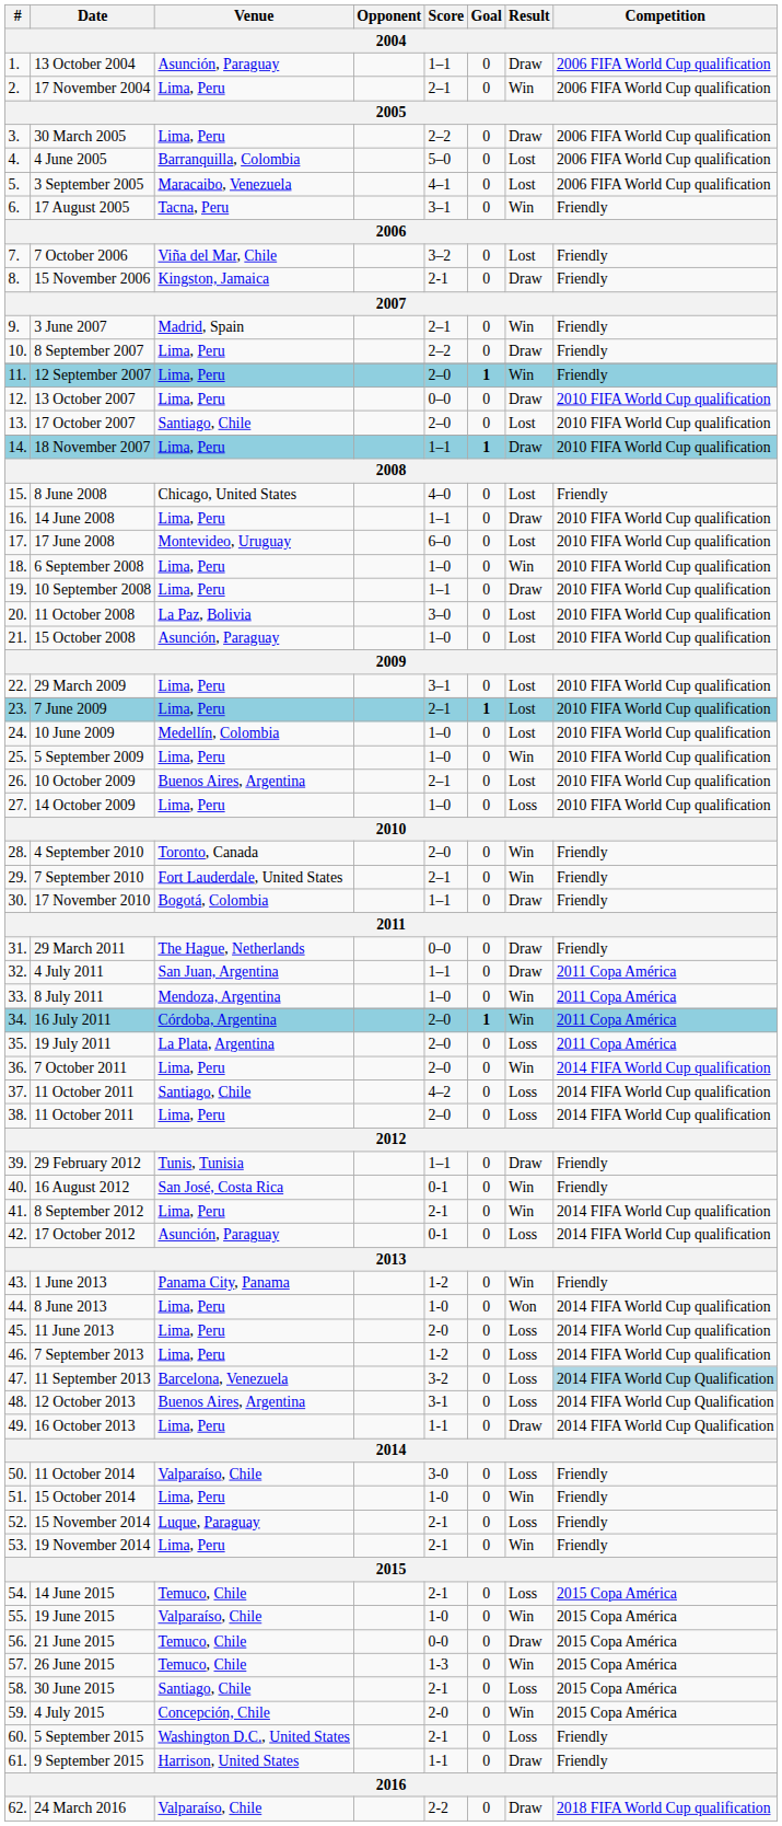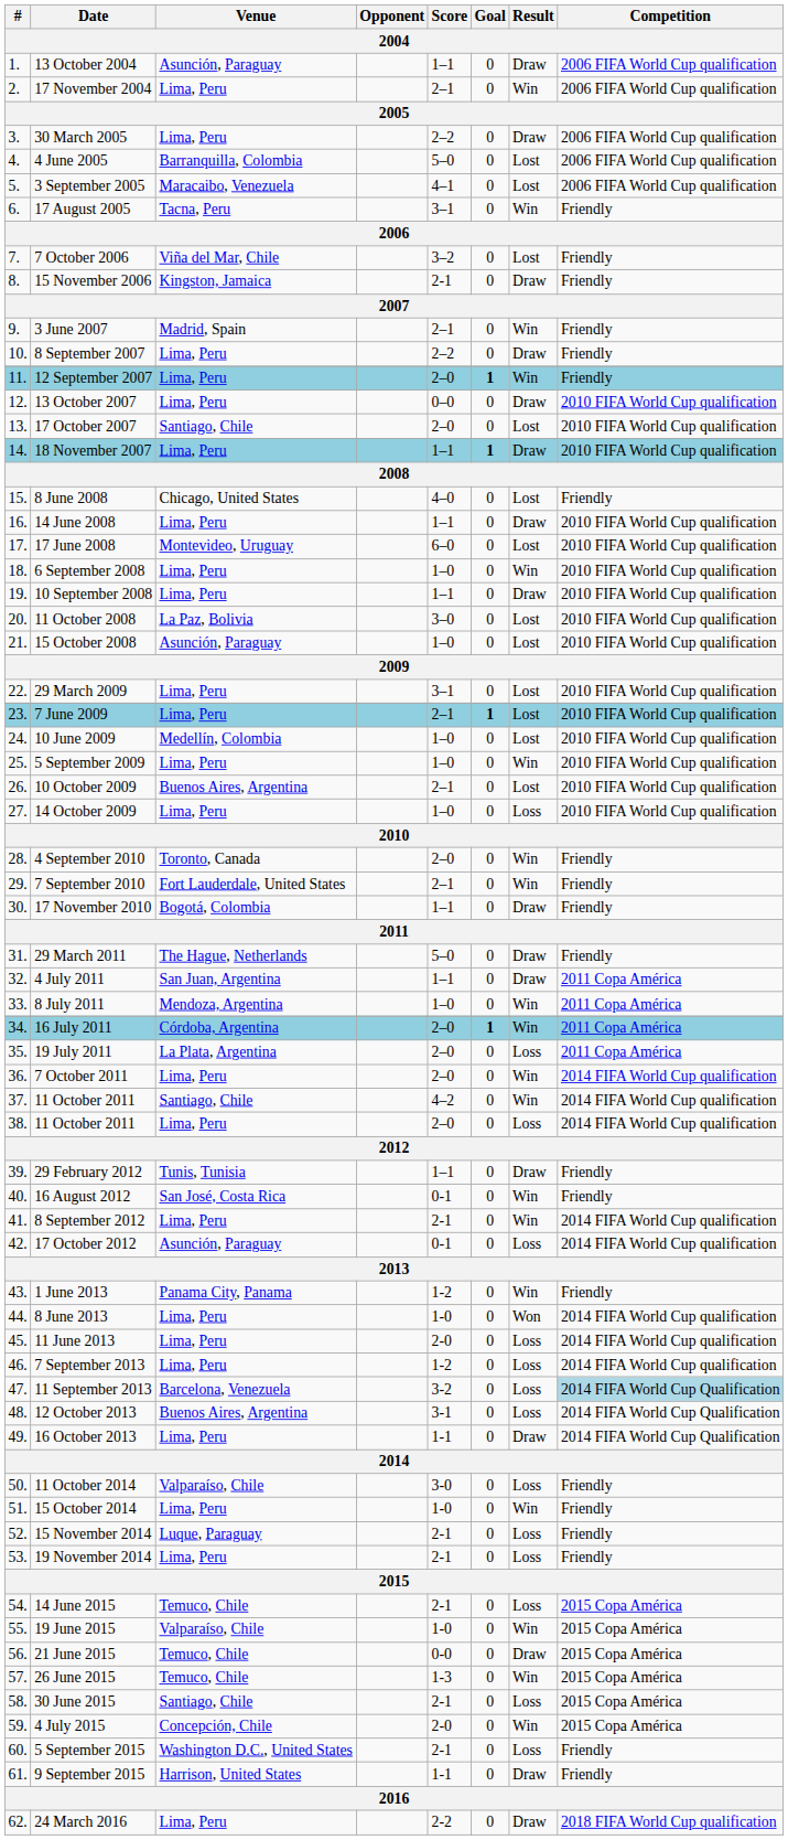29 March 2011 | Score / 2004: 0–0 -> 5–0
37. / 11 October 2011 | Result / 2004: Loss -> Win
19 November 2014 | Result / 2004: Win -> Loss
24 March 2016 | Venue / 2004: Valparaíso, Chile -> Lima, Peru
